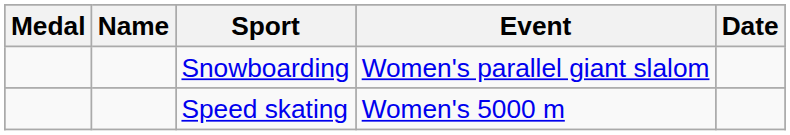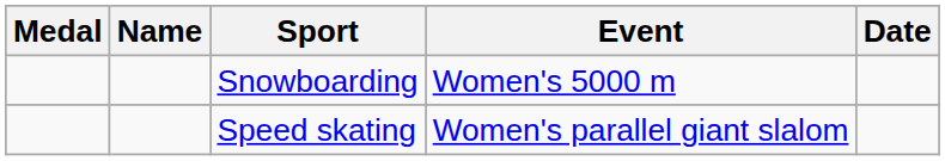Snowboarding | Event: Women's parallel giant slalom -> Women's 5000 m
Speed skating | Event: Women's 5000 m -> Women's parallel giant slalom
